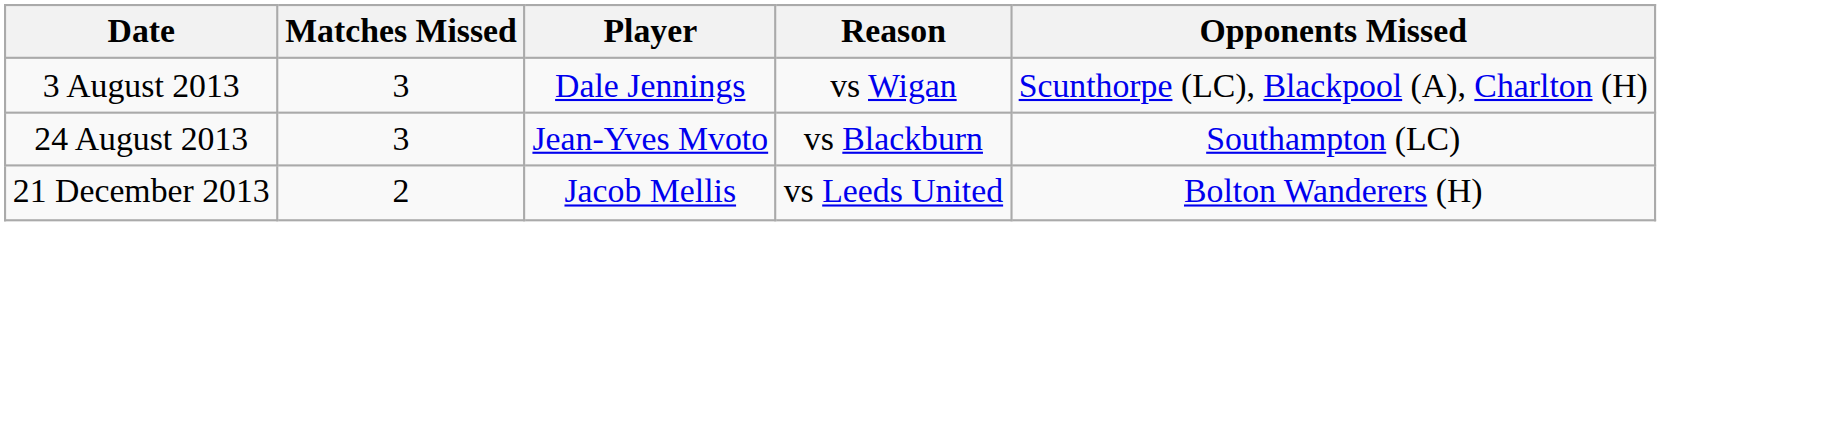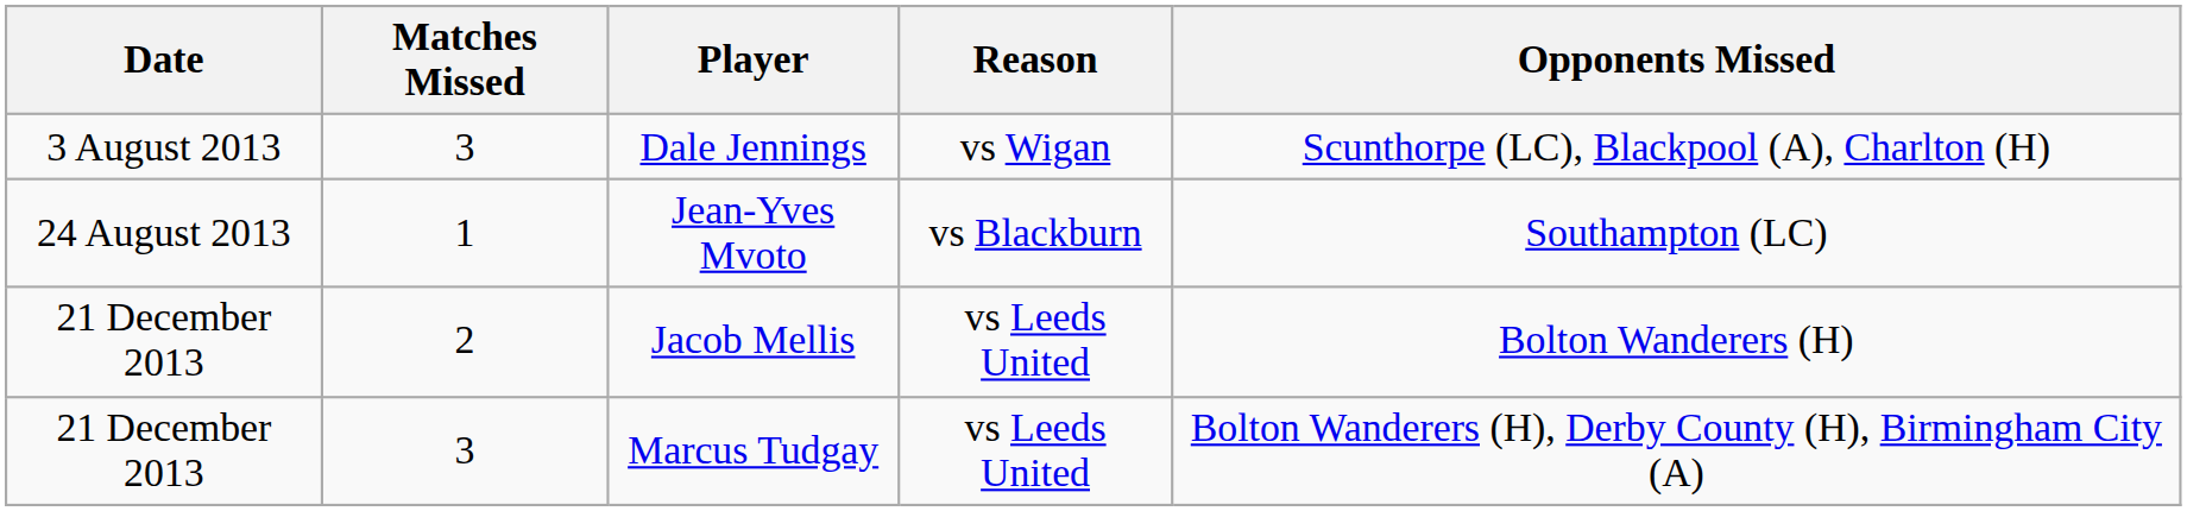Jean-Yves Mvoto | Matches Missed: 3 -> 1
+ row: 21 December 2013 | 3 | Marcus Tudgay | vs Leeds United | Bolton Wanderers (H), Derby County (H), Birmingham City (A)
